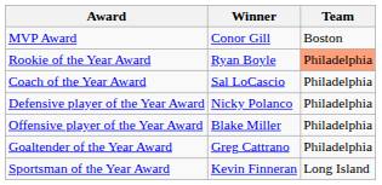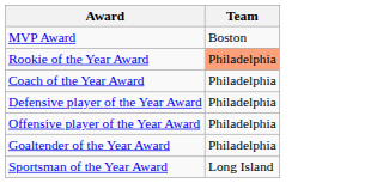- column: Winner | Conor Gill | Ryan Boyle | Sal LoCascio | Nicky Polanco | Blake Miller | Greg Cattrano | Kevin Finneran
